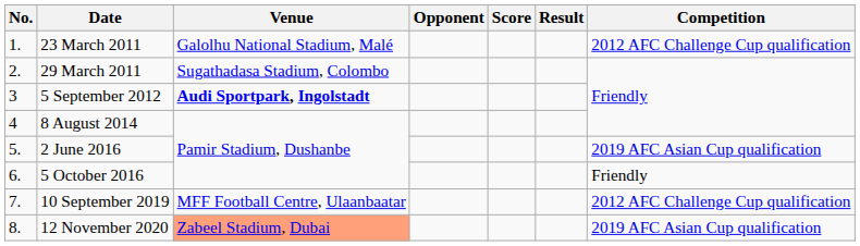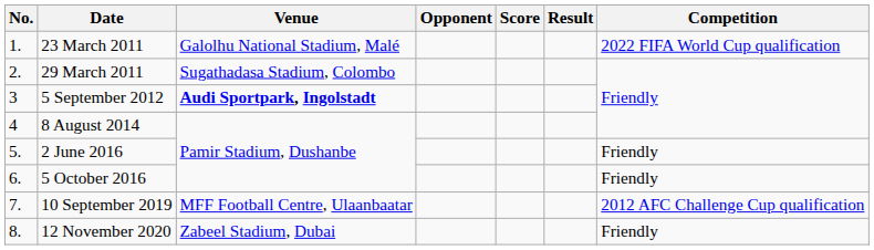23 March 2011 | Competition: 2012 AFC Challenge Cup qualification -> 2022 FIFA World Cup qualification
2 June 2016 | Competition: 2019 AFC Asian Cup qualification -> Friendly
12 November 2020 | Venue: lightsalmon background -> no background
12 November 2020 | Competition: 2019 AFC Asian Cup qualification -> Friendly
